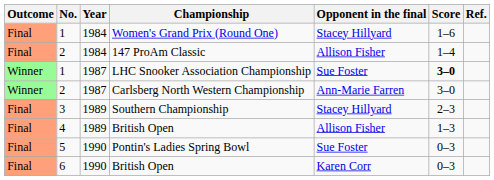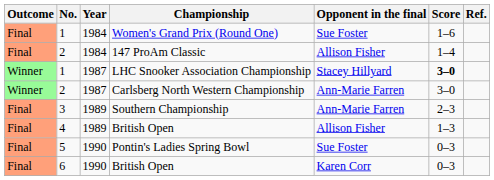Women's Grand Prix (Round One) | Opponent in the final: Stacey Hillyard -> Sue Foster
LHC Snooker Association Championship | Opponent in the final: Sue Foster -> Stacey Hillyard
Southern Championship | Opponent in the final: Stacey Hillyard -> Ann-Marie Farren
